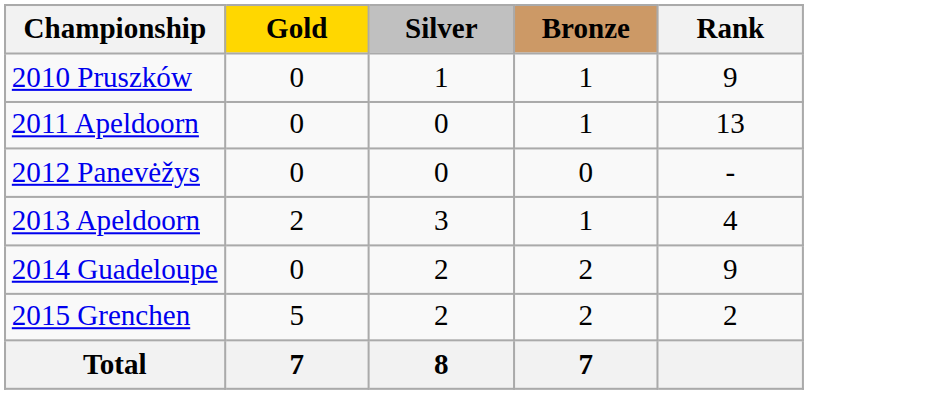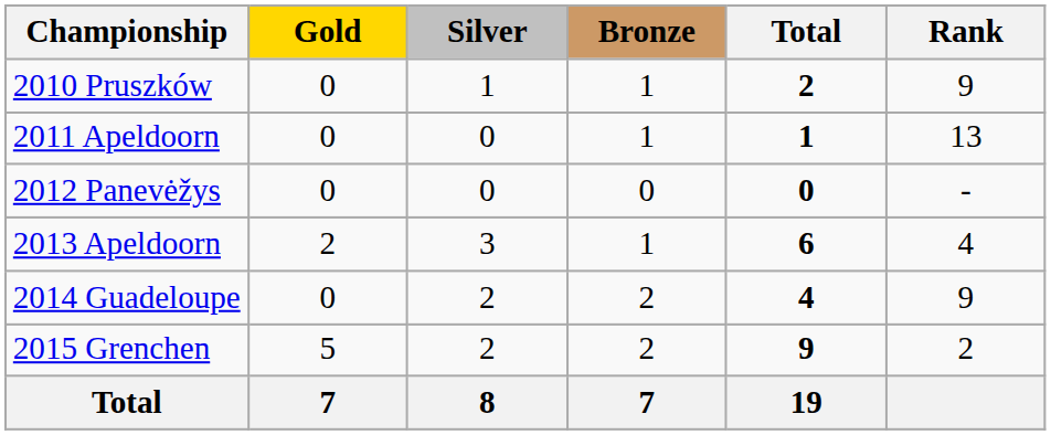+ column: Total | 2 | 1 | 0 | 6 | 4 | 9 | 19
